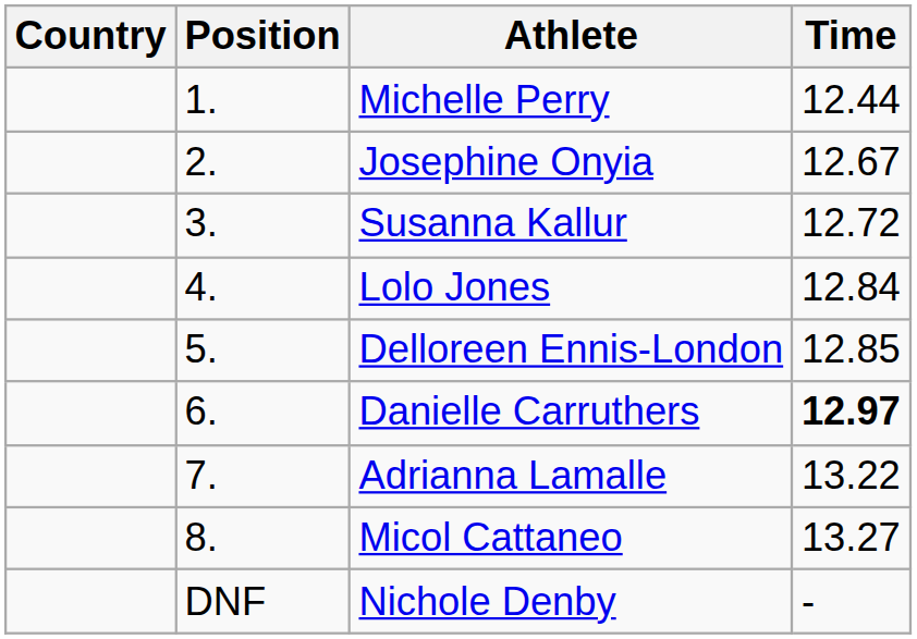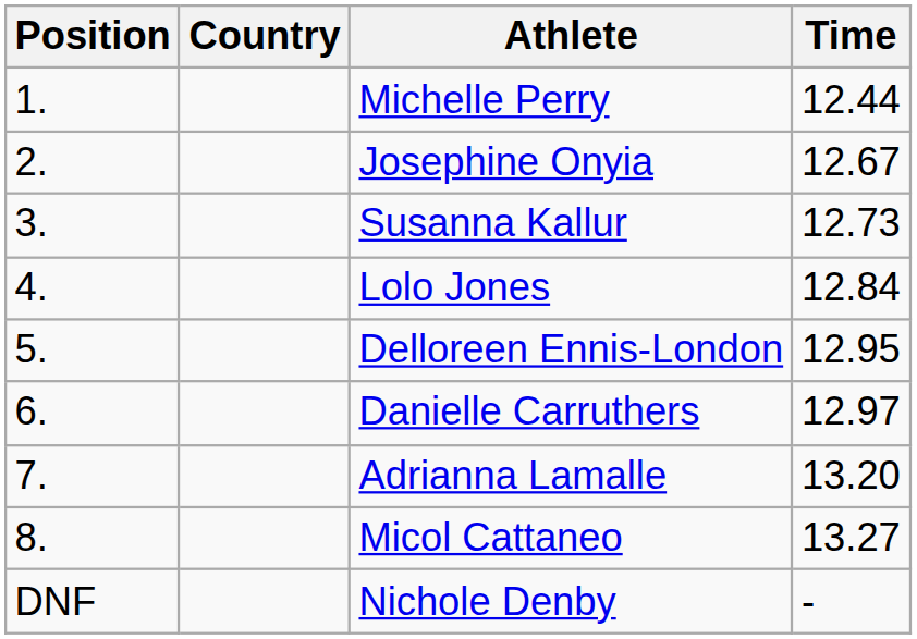columns swapped: Position <-> Country
Susanna Kallur | Time: 12.72 -> 12.73
Delloreen Ennis-London | Time: 12.85 -> 12.95
Danielle Carruthers | Time: bold -> normal
Adrianna Lamalle | Time: 13.22 -> 13.20
